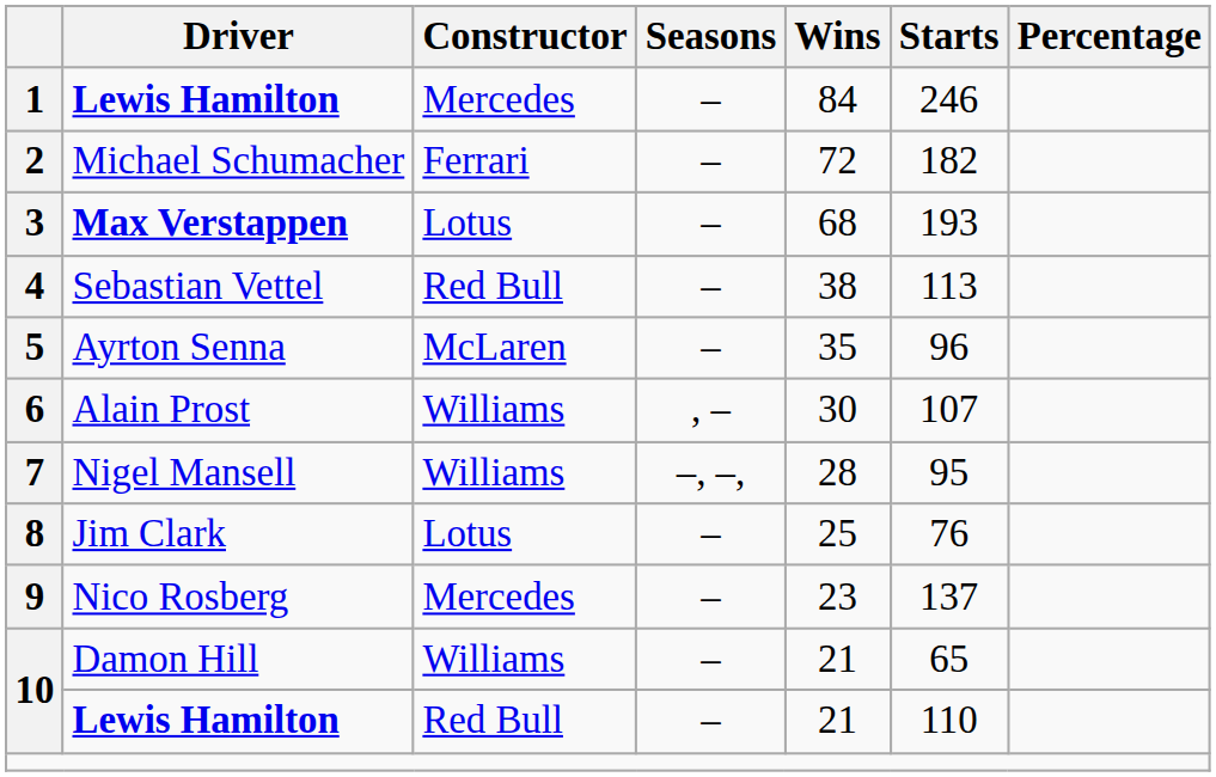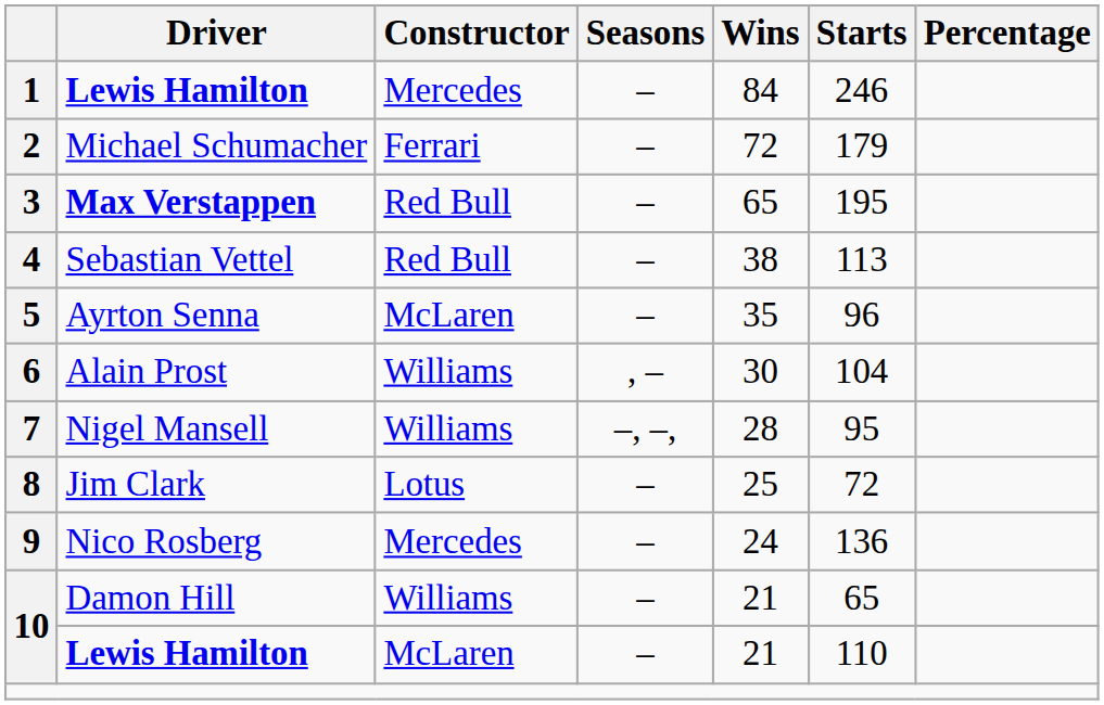2 | Starts: 182 -> 179
3 | Constructor: Lotus -> Red Bull
3 | Wins: 68 -> 65
3 | Starts: 193 -> 195
6 | Starts: 107 -> 104
8 | Starts: 76 -> 72
9 | Wins: 23 -> 24
9 | Starts: 137 -> 136
10 / Lewis Hamilton | Constructor: Red Bull -> McLaren
